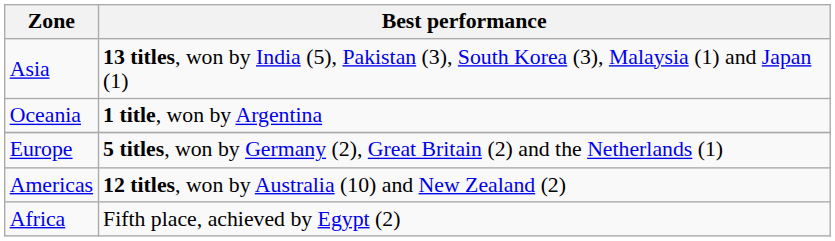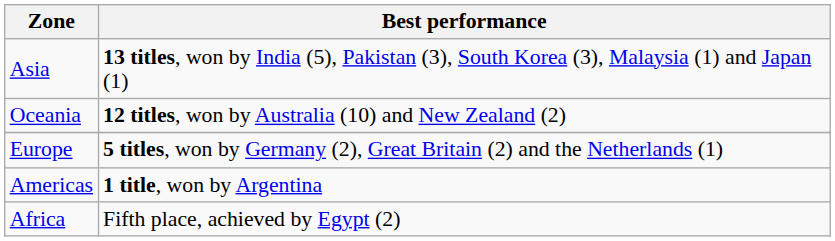Oceania | Best performance: 1 title, won by Argentina -> 12 titles, won by Australia (10) and New Zealand (2)
Americas | Best performance: 12 titles, won by Australia (10) and New Zealand (2) -> 1 title, won by Argentina
